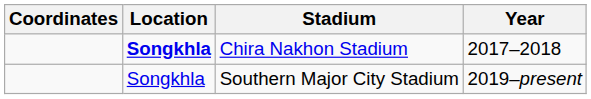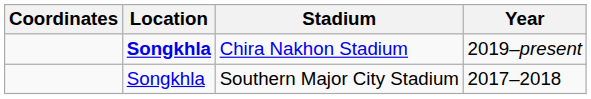Chira Nakhon Stadium | Year: 2017–2018 -> 2019–present
Southern Major City Stadium | Year: 2019–present -> 2017–2018
